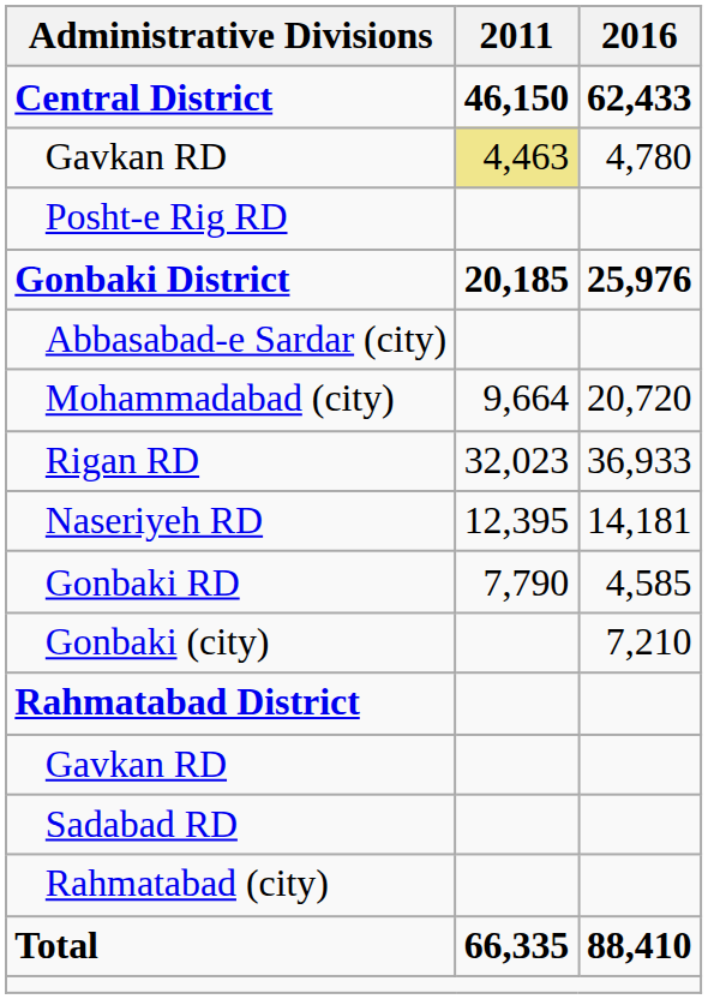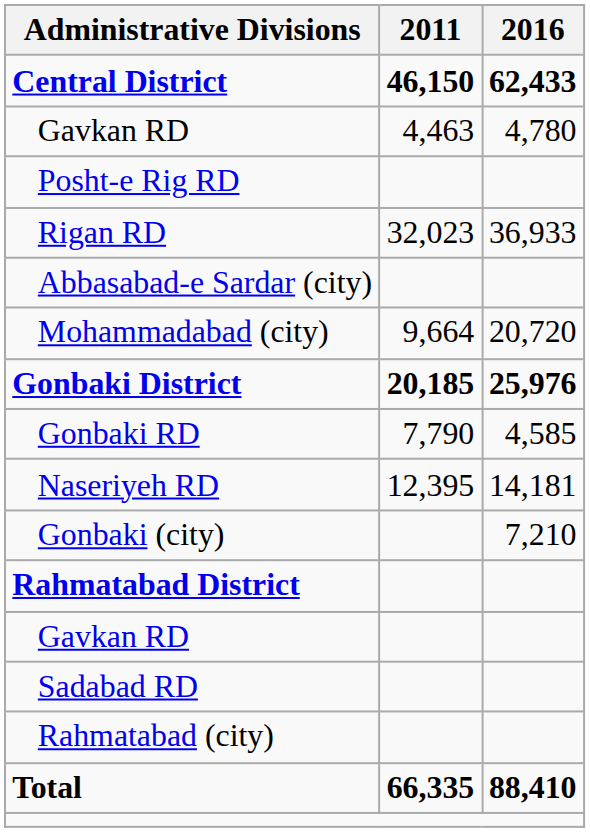Gavkan RD / 4,780 | 2011: khaki background -> no background
rows swapped: Rigan RD <-> Gonbaki District
rows swapped: Gonbaki RD <-> Naseriyeh RD
